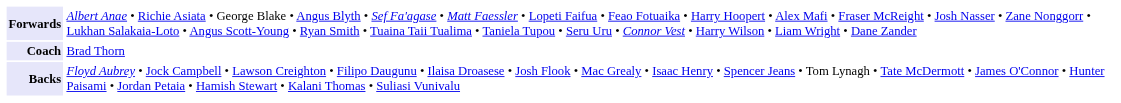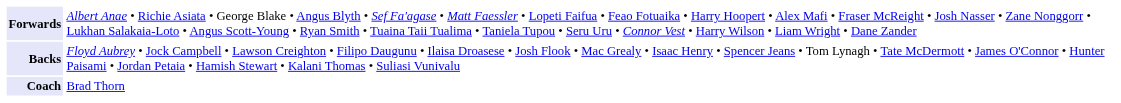rows swapped: Backs <-> Coach
